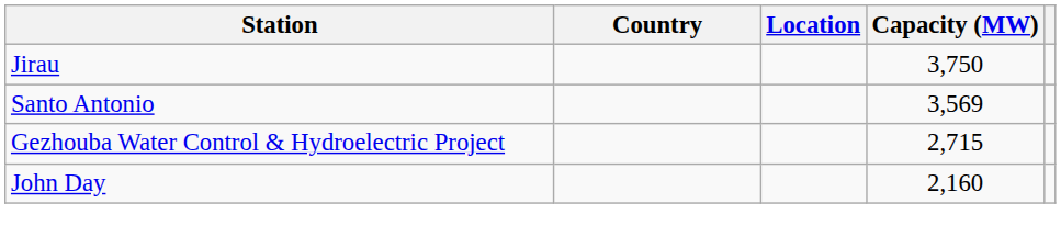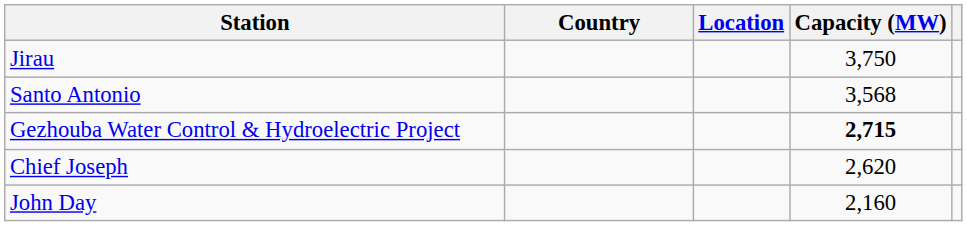Santo Antonio | Capacity (MW): 3,569 -> 3,568
Gezhouba Water Control & Hydroelectric Project | Capacity (MW): normal -> bold
+ row: Chief Joseph | 2,620
